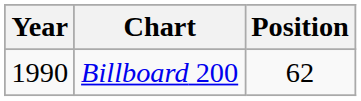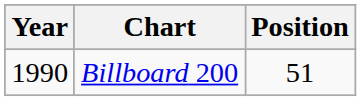Billboard 200 | Position: 62 -> 51
